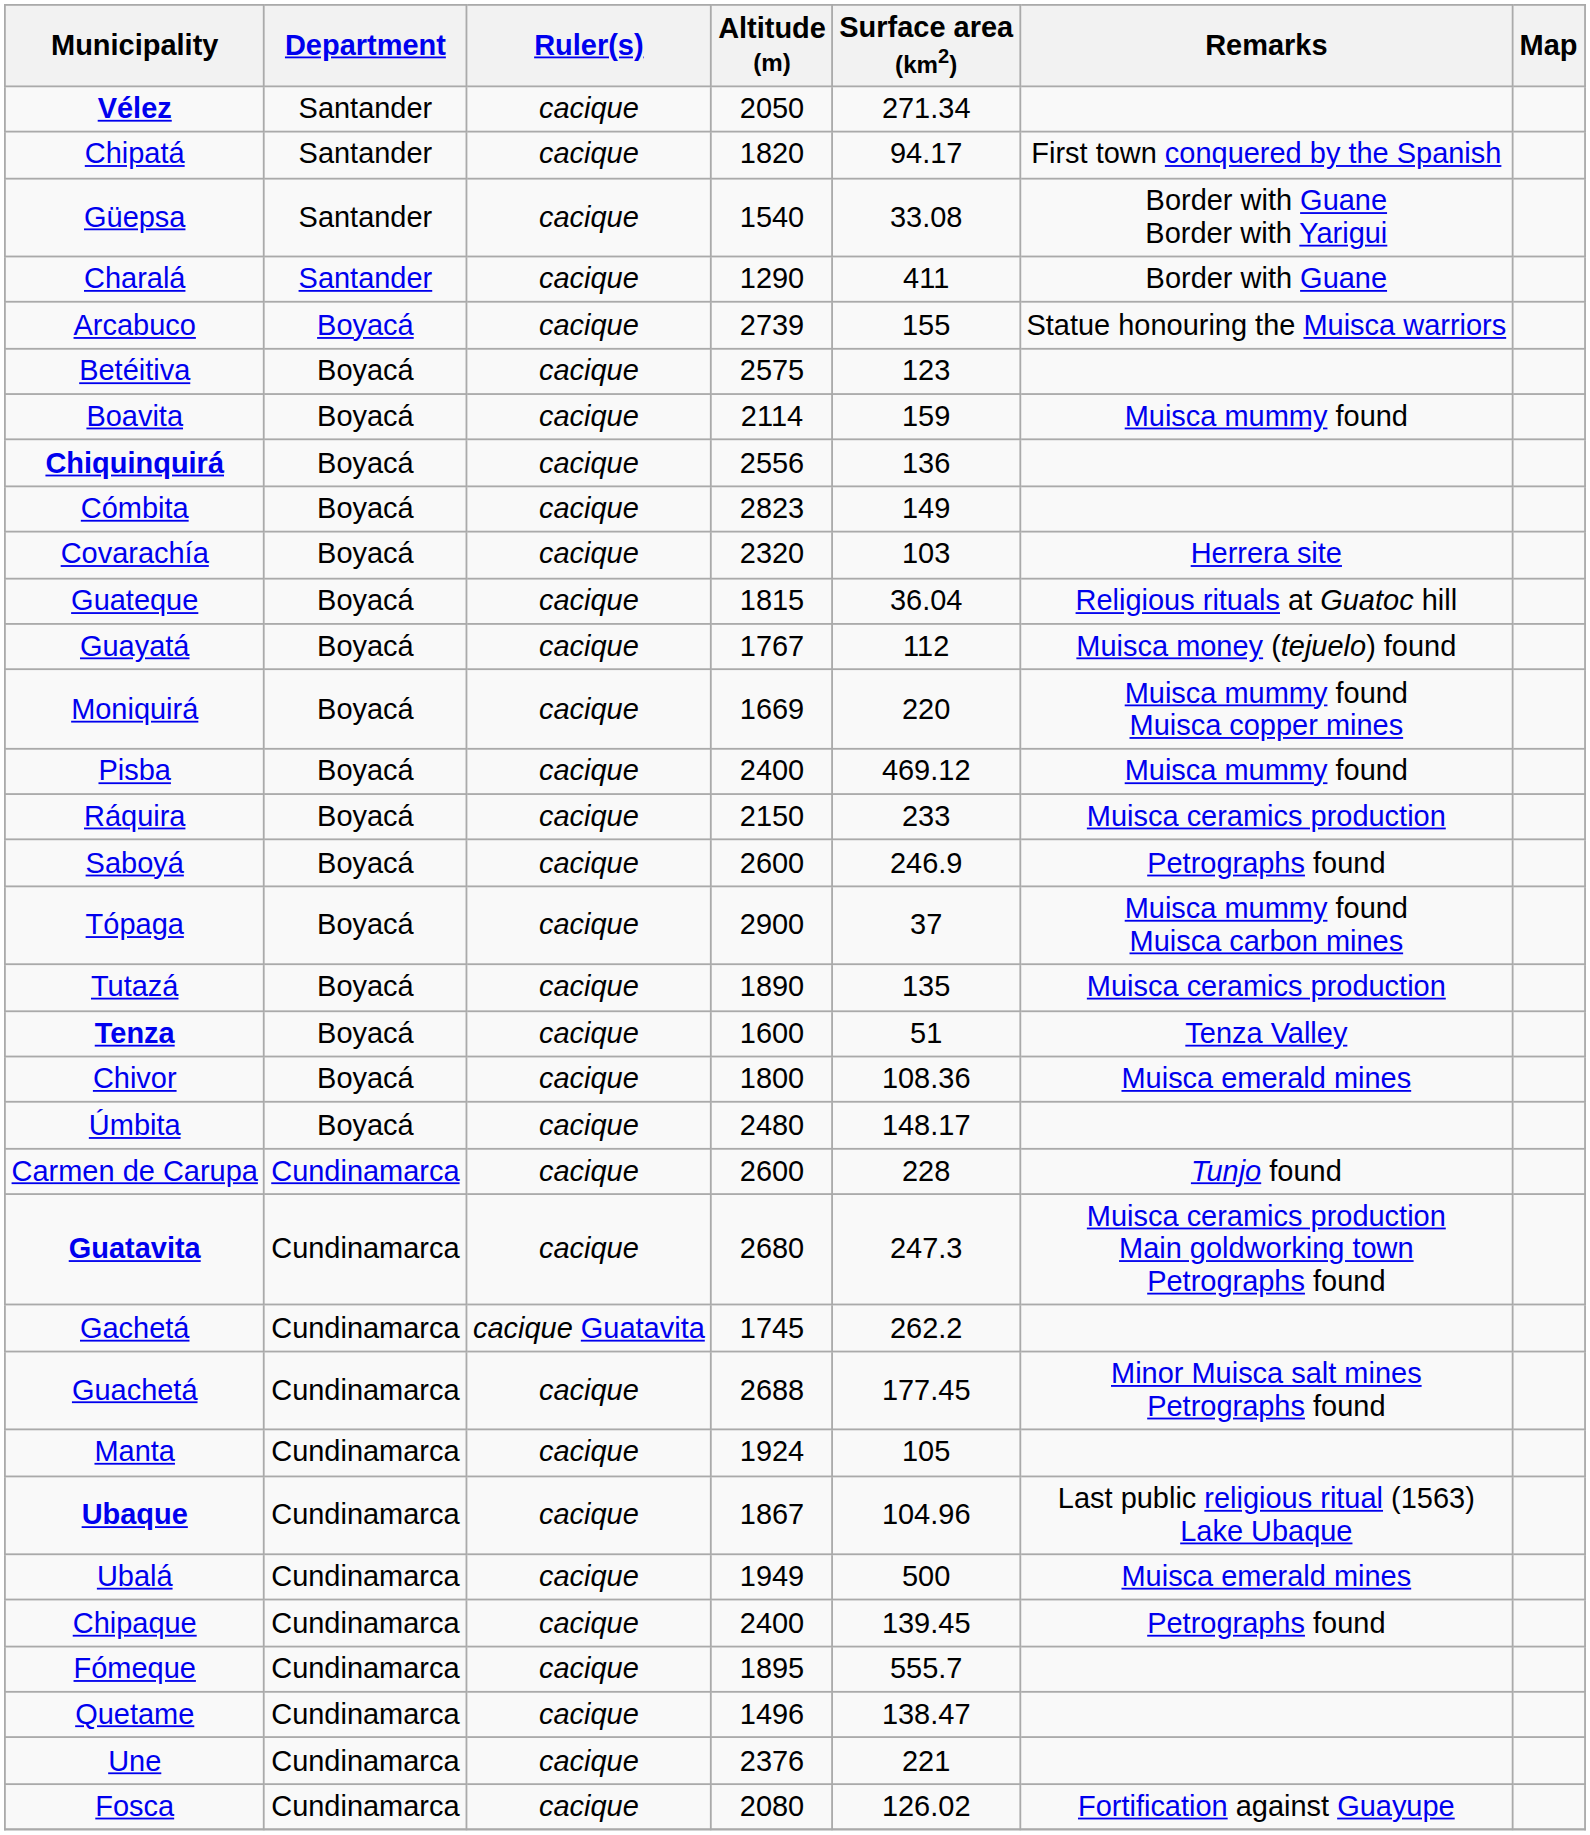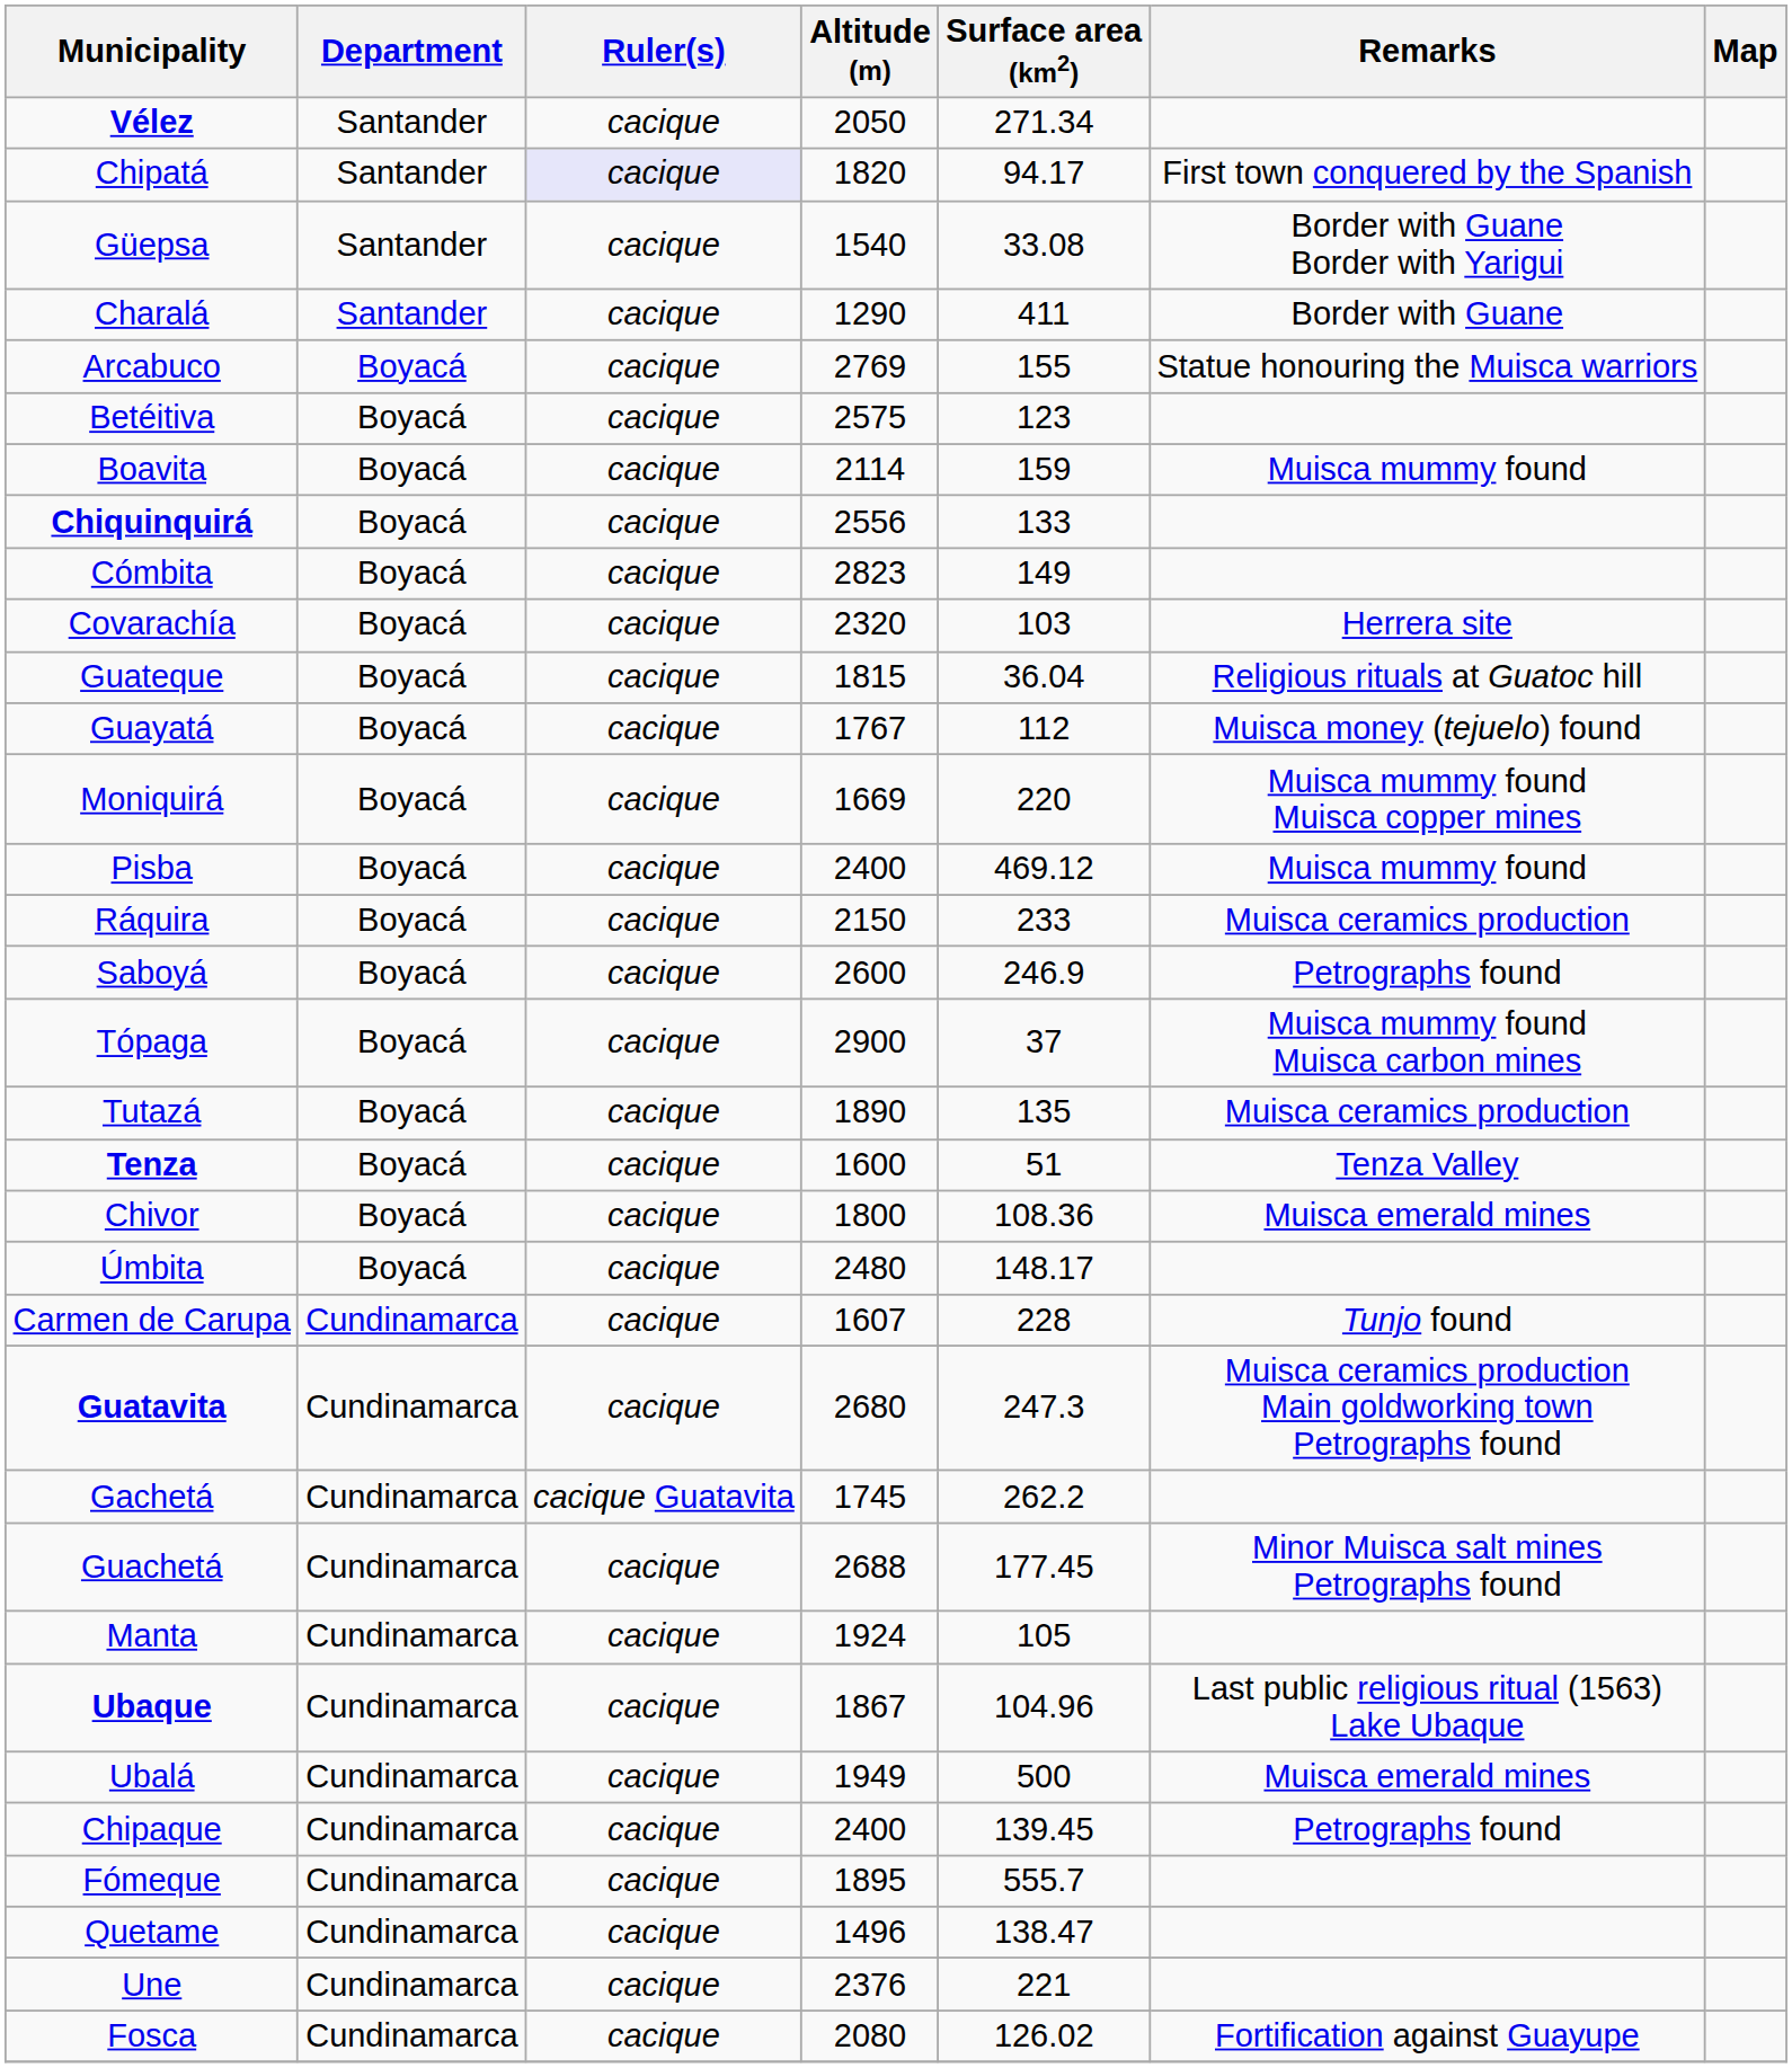Chipatá | Ruler(s): no background -> lavender background
Arcabuco | Altitude (m): 2739 -> 2769
Chiquinquirá | Surface area (km2): 136 -> 133
Carmen de Carupa | Altitude (m): 2600 -> 1607
